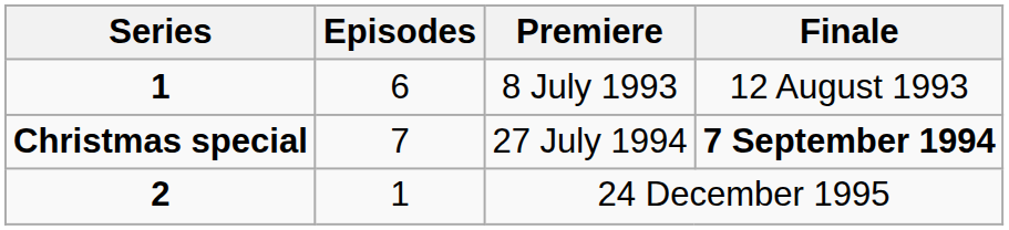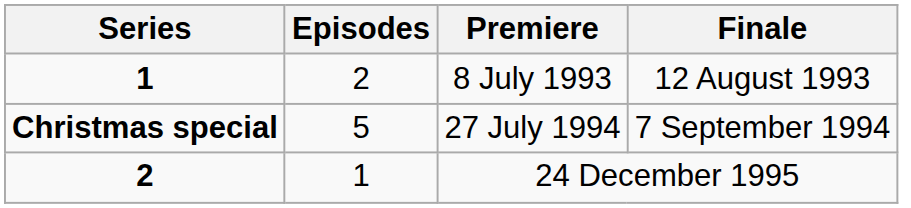8 July 1993 | Episodes: 6 -> 2
27 July 1994 | Episodes: 7 -> 5
27 July 1994 | Finale: bold -> normal
